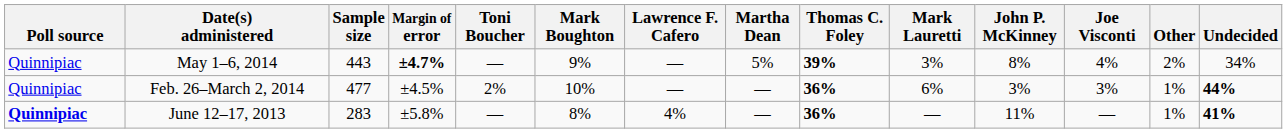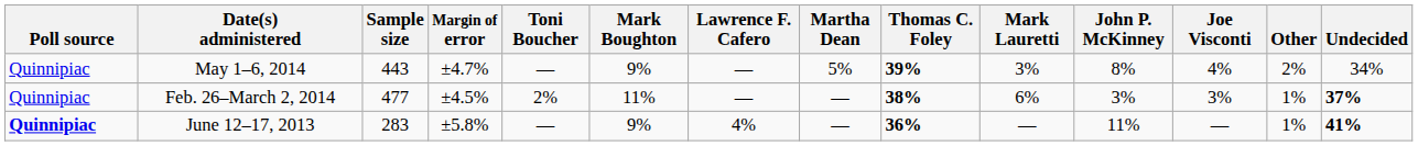May 1–6, 2014 | Margin of error: bold -> normal
Feb. 26–March 2, 2014 | Mark Boughton: 10% -> 11%
Feb. 26–March 2, 2014 | Thomas C. Foley: 36% -> 38%
Feb. 26–March 2, 2014 | Undecided: 44% -> 37%
June 12–17, 2013 | Mark Boughton: 8% -> 9%
